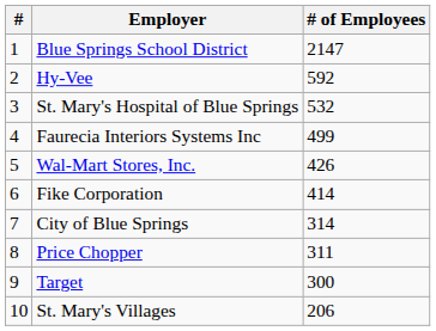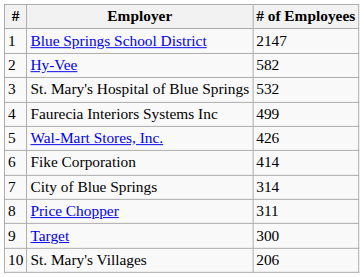Hy-Vee | # of Employees: 592 -> 582
